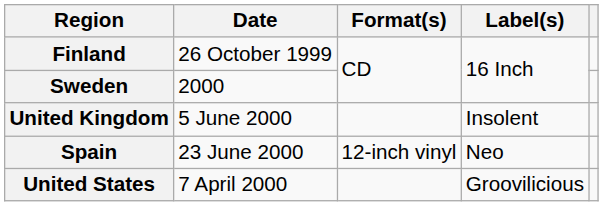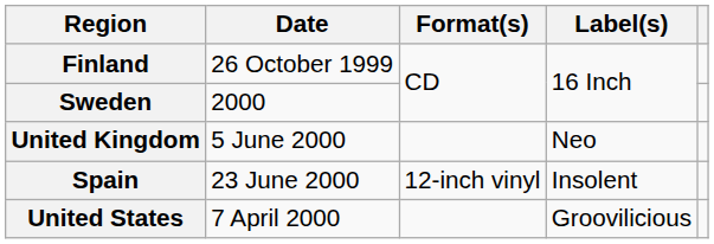United Kingdom | Label(s): Insolent -> Neo
Spain | Label(s): Neo -> Insolent
